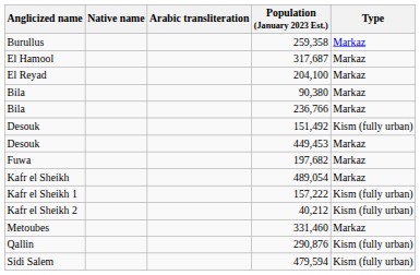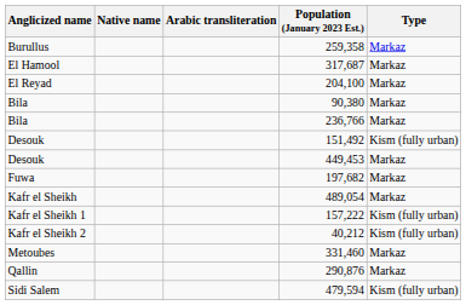290,876 | Type: Kism (fully urban) -> Markaz
